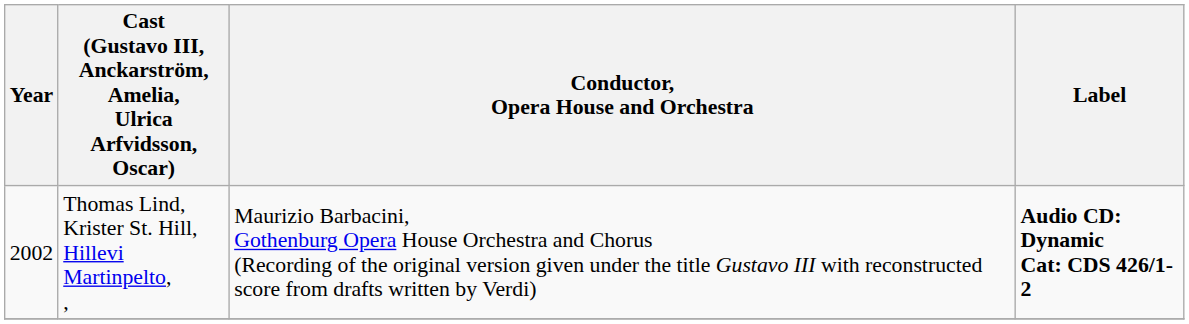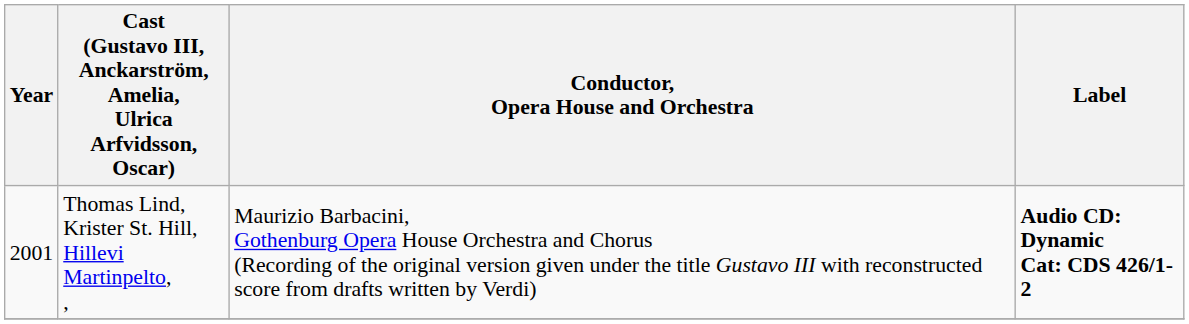Thomas Lind, Krister St. Hill, Hillevi Martinpelto, , | Year: 2002 -> 2001
